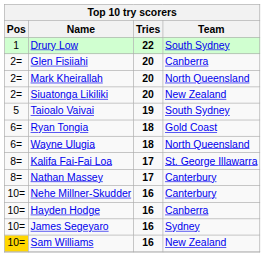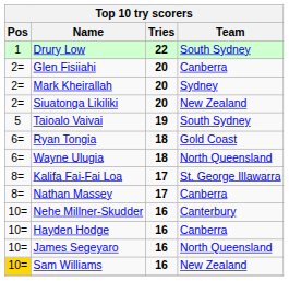Mark Kheirallah | Team: North Queensland -> Sydney
Nathan Massey | Team: Canterbury -> Canberra
James Segeyaro | Team: Sydney -> North Queensland
